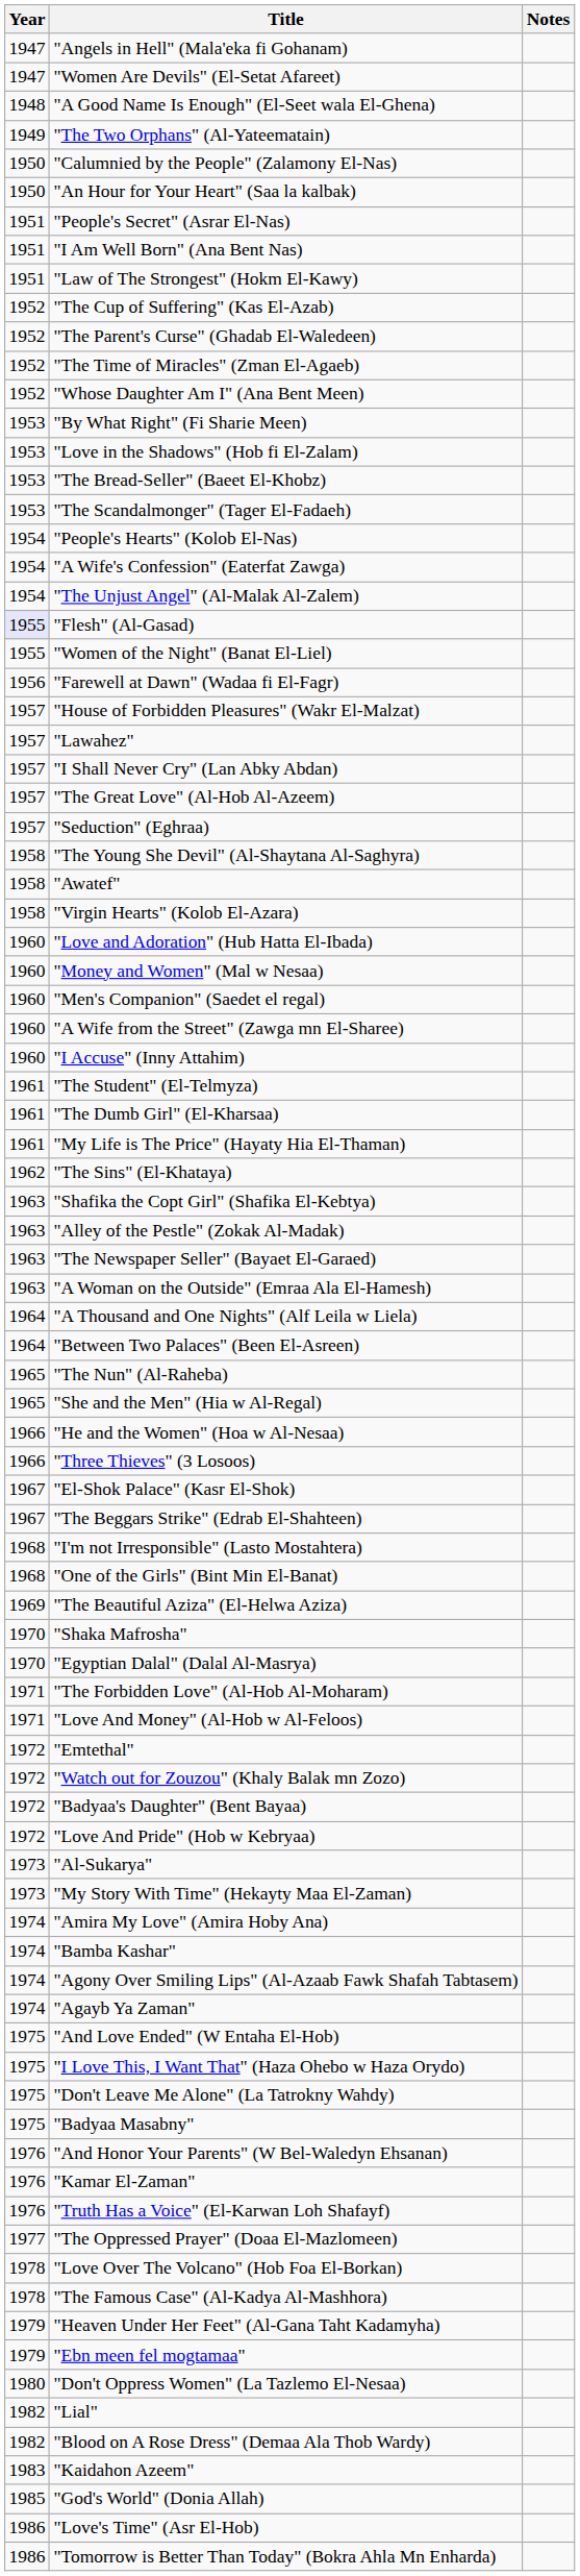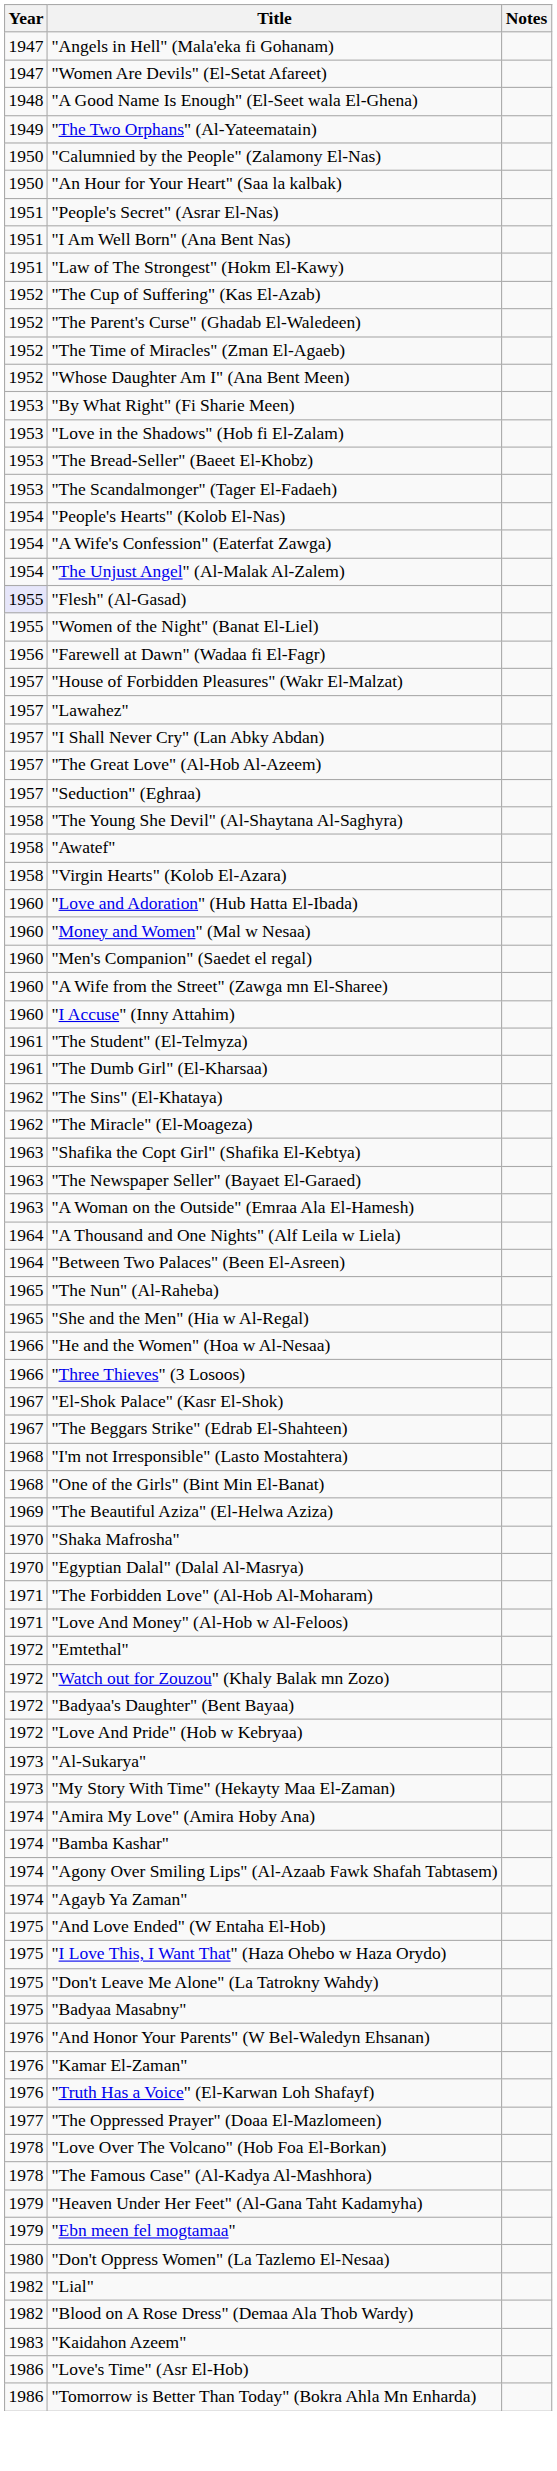- row: 1961 | "My Life is The Price" (Hayaty Hia El-Thaman)
+ row: 1962 | "The Miracle" (El-Moageza)
- row: 1963 | "Alley of the Pestle" (Zokak Al-Madak)
- row: 1985 | "God's World" (Donia Allah)
